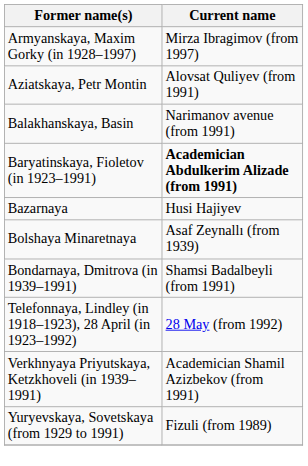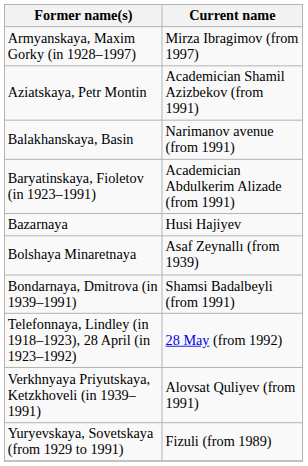Aziatskaya, Petr Montin | Current name: Alovsat Quliyev (from 1991) -> Academician Shamil Azizbekov (from 1991)
Baryatinskaya, Fioletov (in 1923–1991) | Current name: bold -> normal
Verkhnyaya Priyutskaya, Ketzkhoveli (in 1939–1991) | Current name: Academician Shamil Azizbekov (from 1991) -> Alovsat Quliyev (from 1991)
